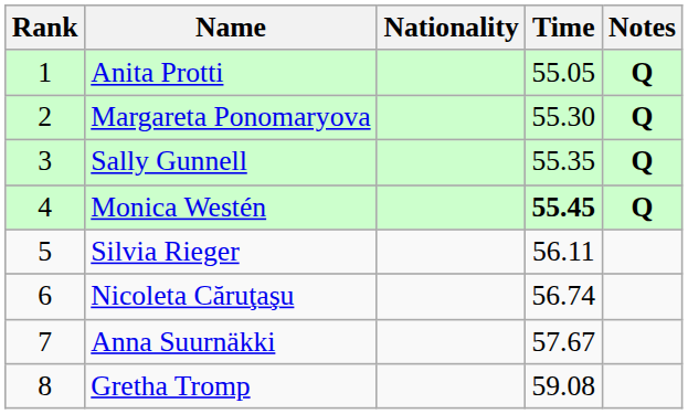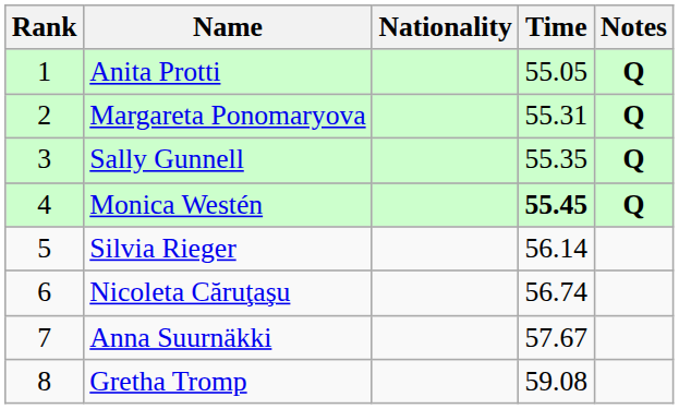Margareta Ponomaryova | Time: 55.30 -> 55.31
Silvia Rieger | Time: 56.11 -> 56.14
